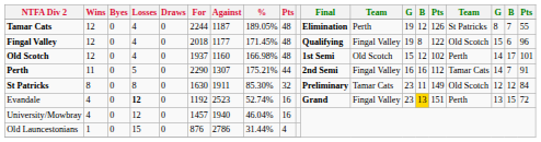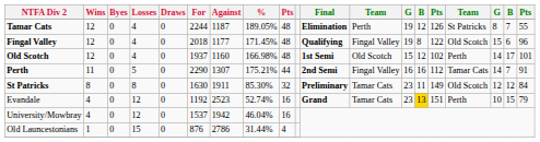Evandale | Losses: bold -> normal
Evandale | column 12: Fingal Valley -> Tamar Cats
Evandale | column 17: 13 -> 10
Evandale | column 19: 72 -> 79
University/Mowbray | For: 1457 -> 1537
University/Mowbray | Against: 1940 -> 1942
